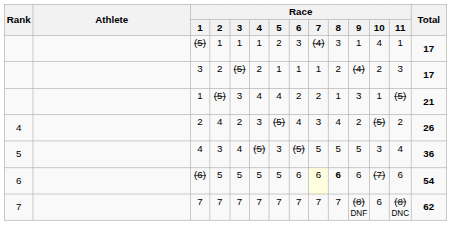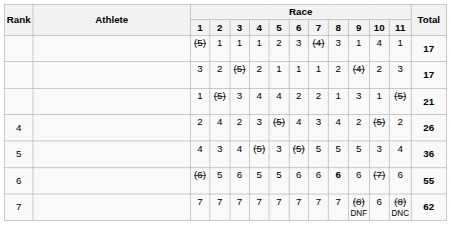(6) | Race / 3: 5 -> 6
(6) | Race / 7: lightyellow background -> no background
(6) | Total: 54 -> 55
